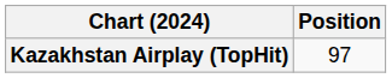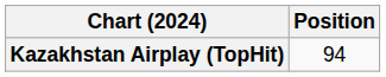Kazakhstan Airplay (TopHit) | Position: 97 -> 94
